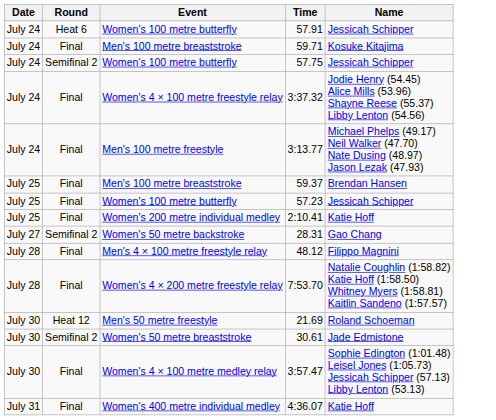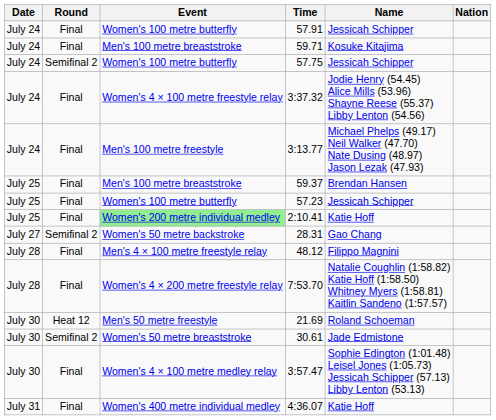+ column: Nation
57.91 | Round: Heat 6 -> Final
2:10.41 | Event: no background -> lightgreen background
